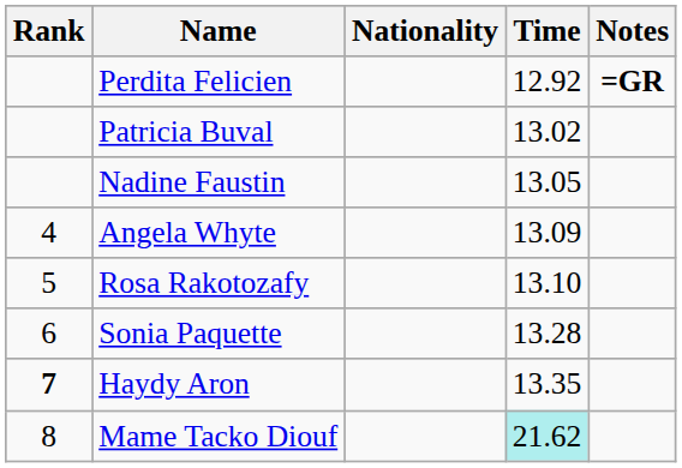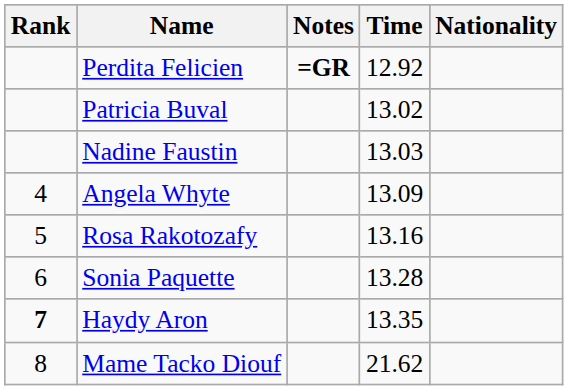columns swapped: Nationality <-> Notes
Nadine Faustin | Time: 13.05 -> 13.03
Rosa Rakotozafy | Time: 13.10 -> 13.16
Mame Tacko Diouf | Time: paleturquoise background -> no background
